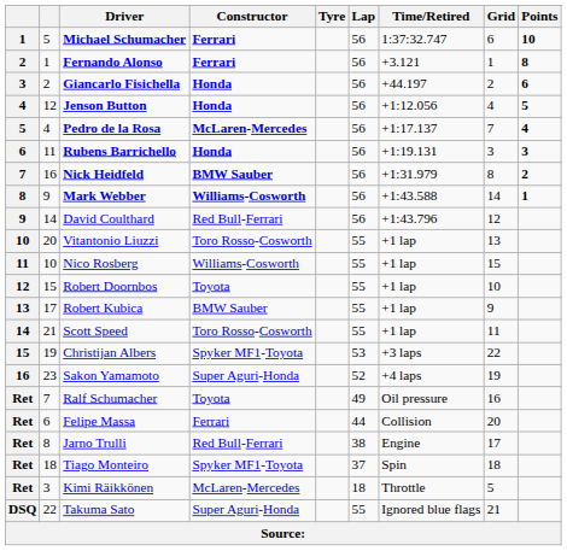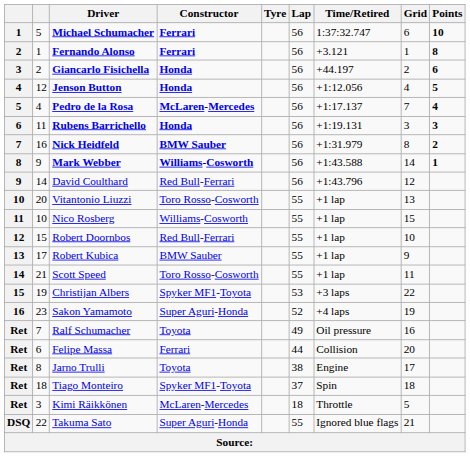Robert Doornbos | Constructor: Toyota -> Red Bull-Ferrari
Jarno Trulli | Constructor: Red Bull-Ferrari -> Toyota
